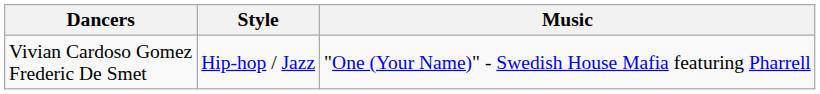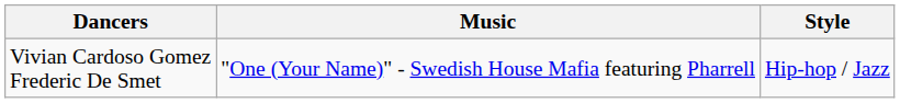columns swapped: Style <-> Music
